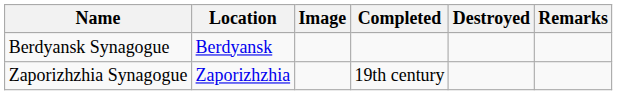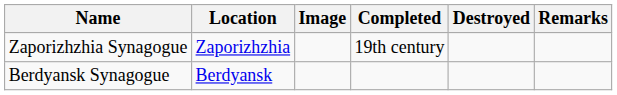rows swapped: Berdyansk Synagogue <-> Zaporizhzhia Synagogue
